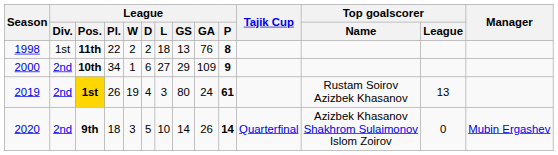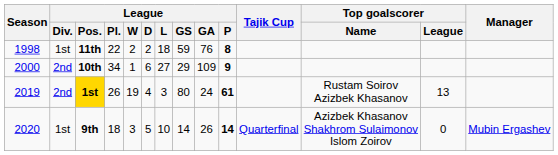11th | League / GS: 13 -> 59
9th | League / Div.: 2nd -> 1st
